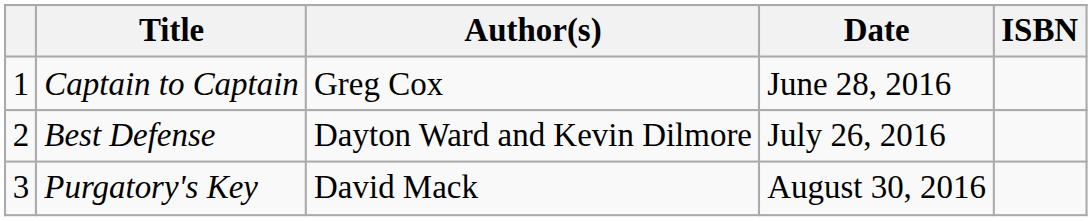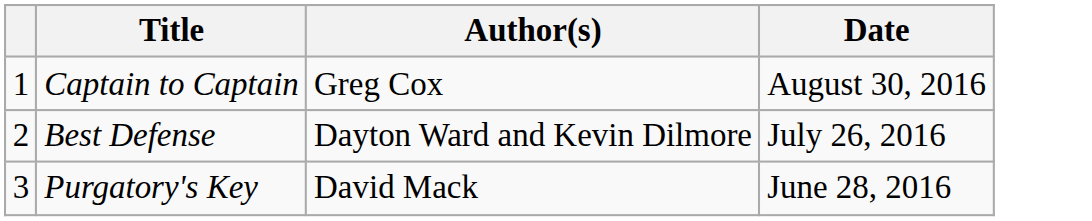- column: ISBN
Captain to Captain | Date: June 28, 2016 -> August 30, 2016
Purgatory's Key | Date: August 30, 2016 -> June 28, 2016
